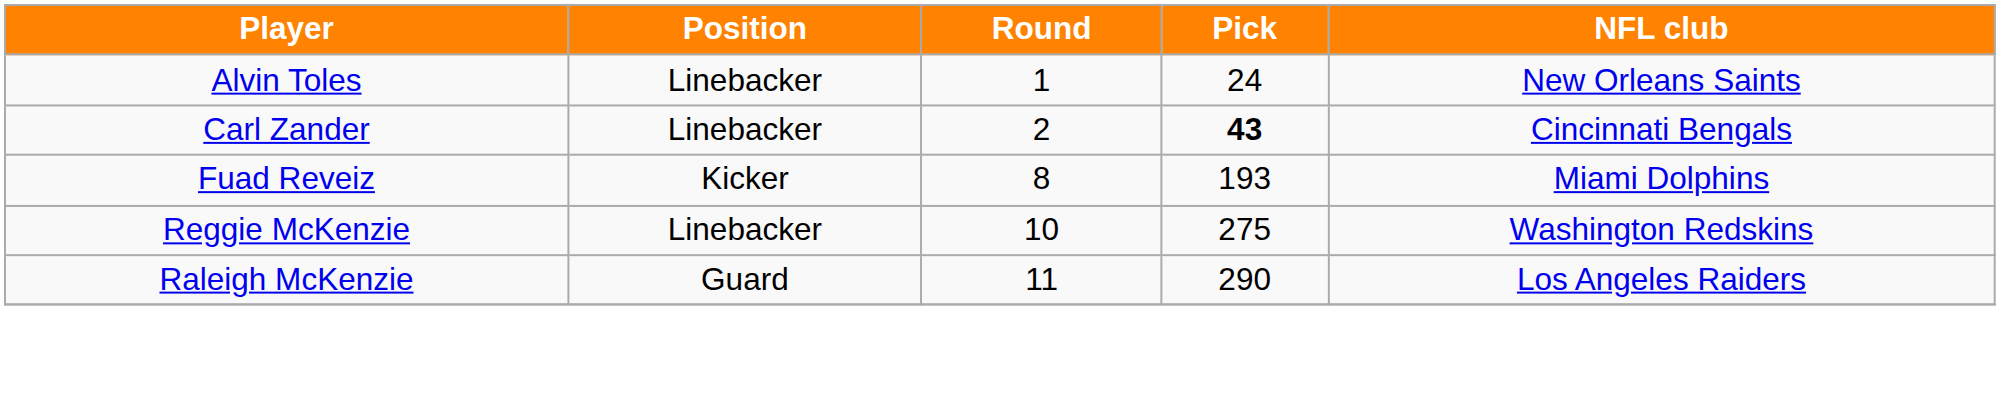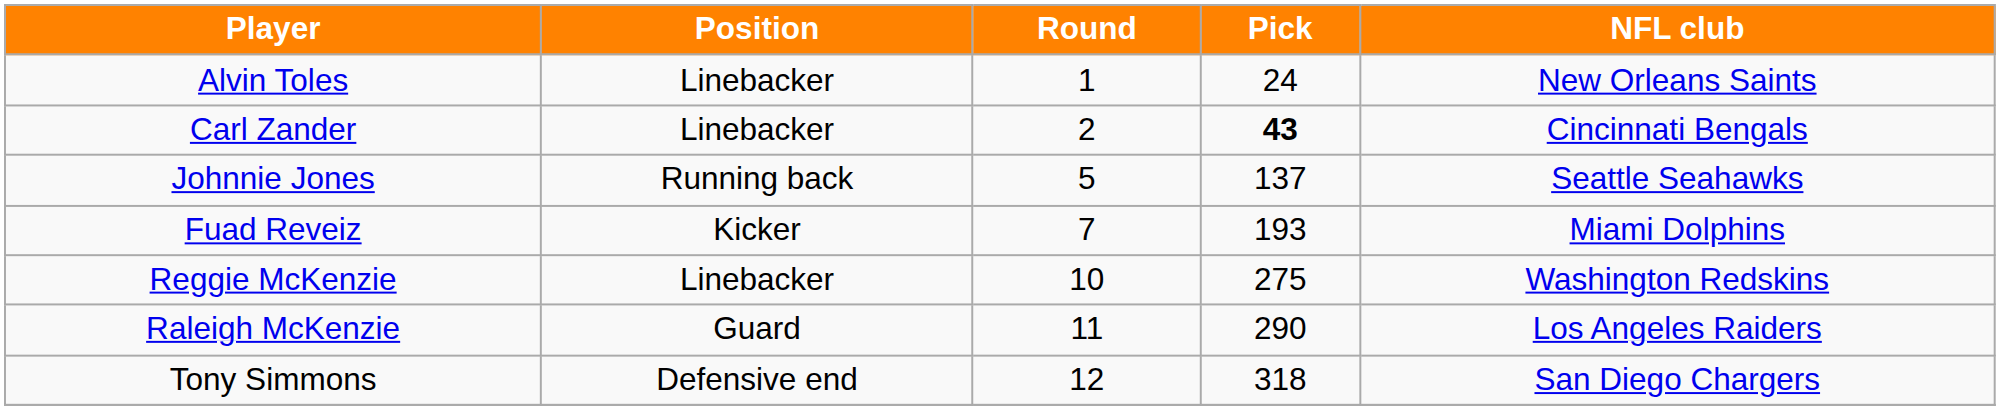+ row: Johnnie Jones | Running back | 5 | 137 | Seattle Seahawks
Fuad Reveiz | Round: 8 -> 7
+ row: Tony Simmons | Defensive end | 12 | 318 | San Diego Chargers
